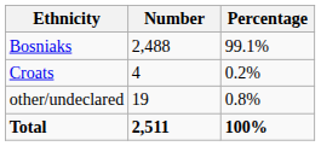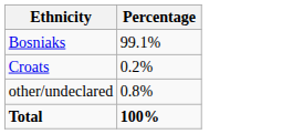- column: Number | 2,488 | 4 | 19 | 2,511
